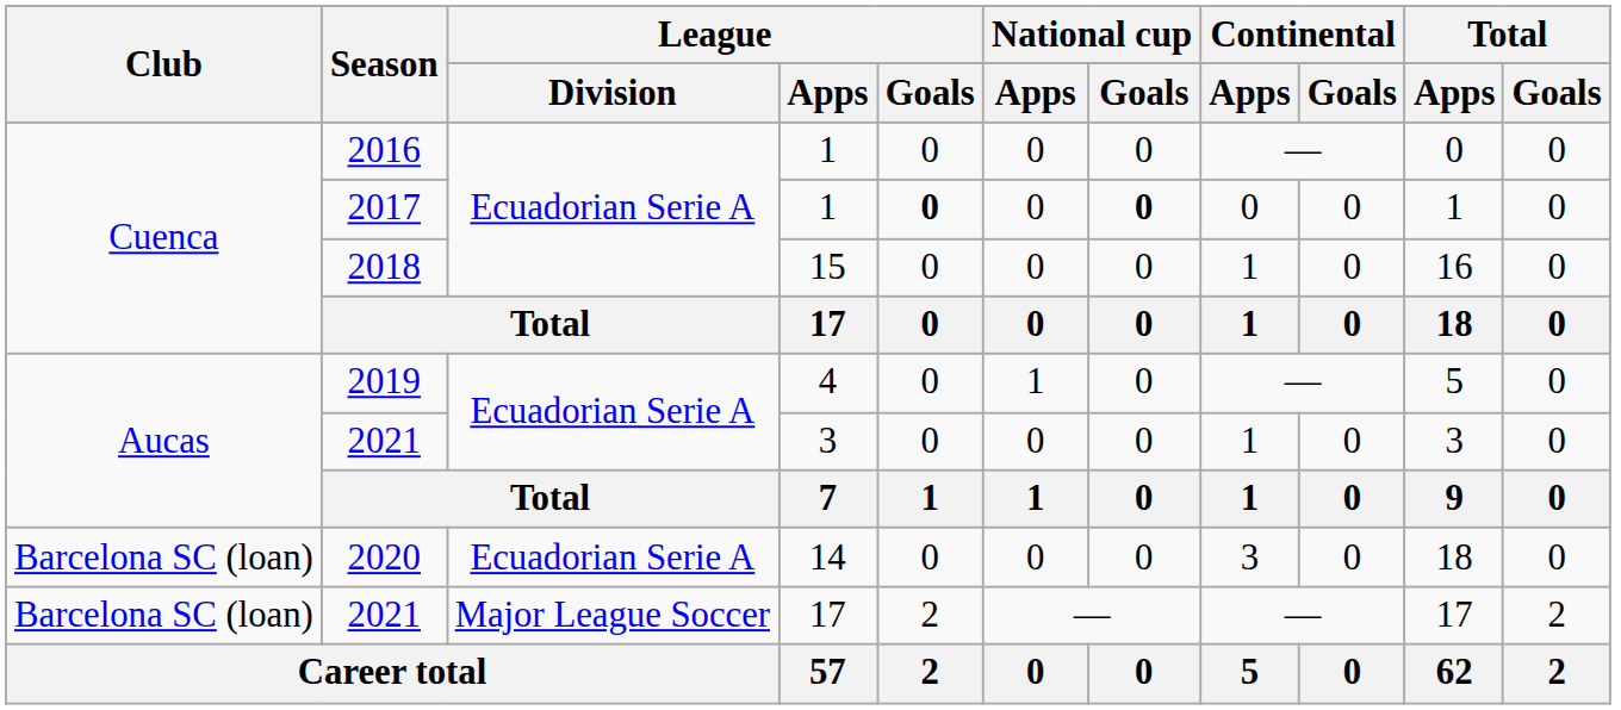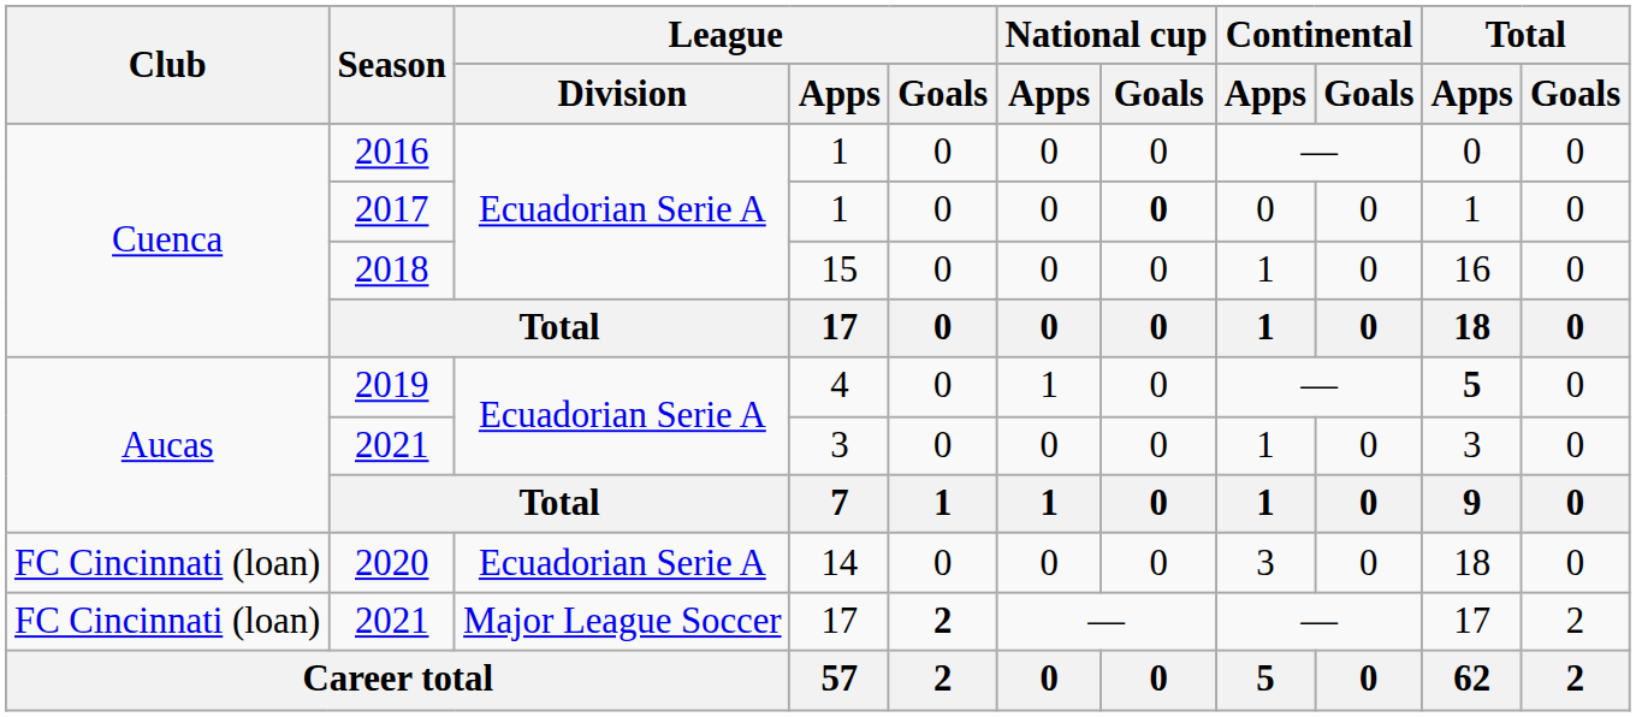2017 | League / Goals: bold -> normal
2019 | Total / Apps: normal -> bold
2020 | Club: Barcelona SC (loan) -> FC Cincinnati (loan)
2021 / 17 | Club: Barcelona SC (loan) -> FC Cincinnati (loan)
2021 / 17 | League / Goals: normal -> bold
